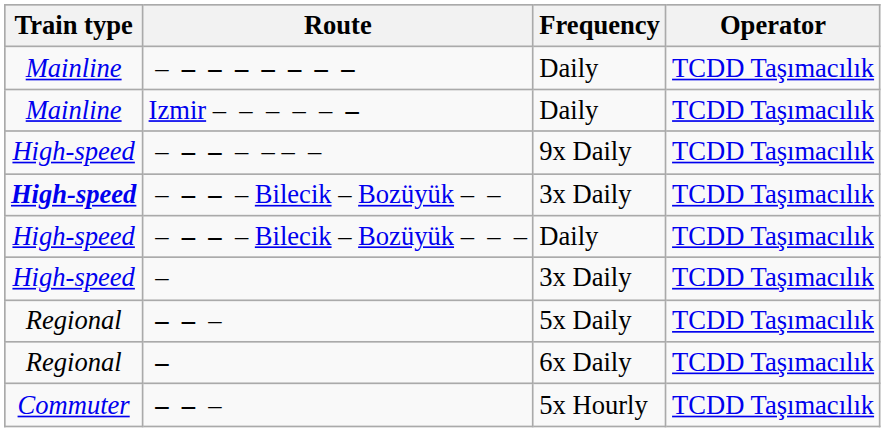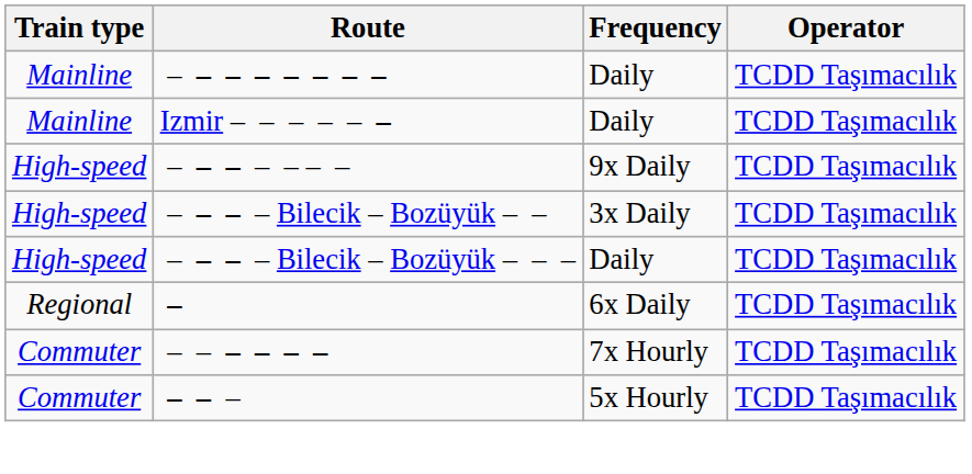– – – – Bilecik – Bozüyük – – | Train type: bold -> normal
- row: High-speed | – | 3x Daily | TCDD Taşımacılık
- row: Regional | – – – | 5x Daily | TCDD Taşımacılık
+ row: Commuter | – – – – – – | 7x Hourly | TCDD Taşımacılık
